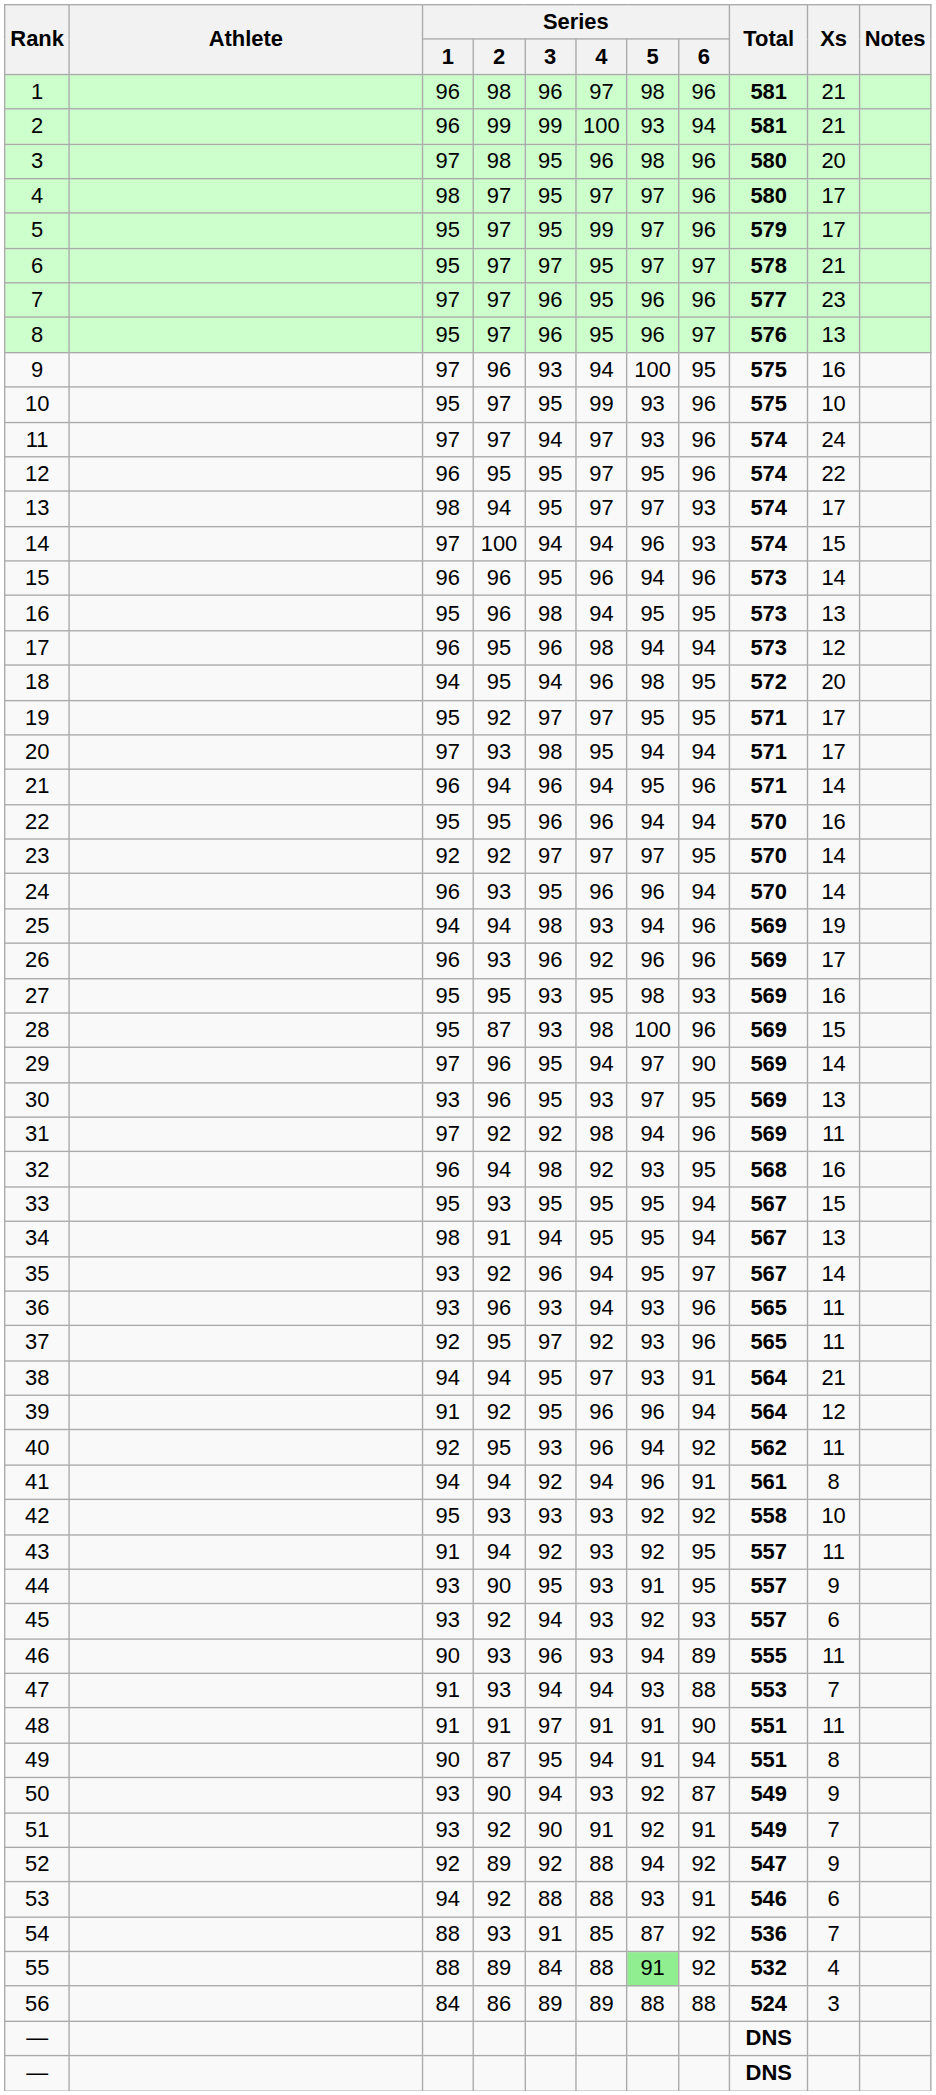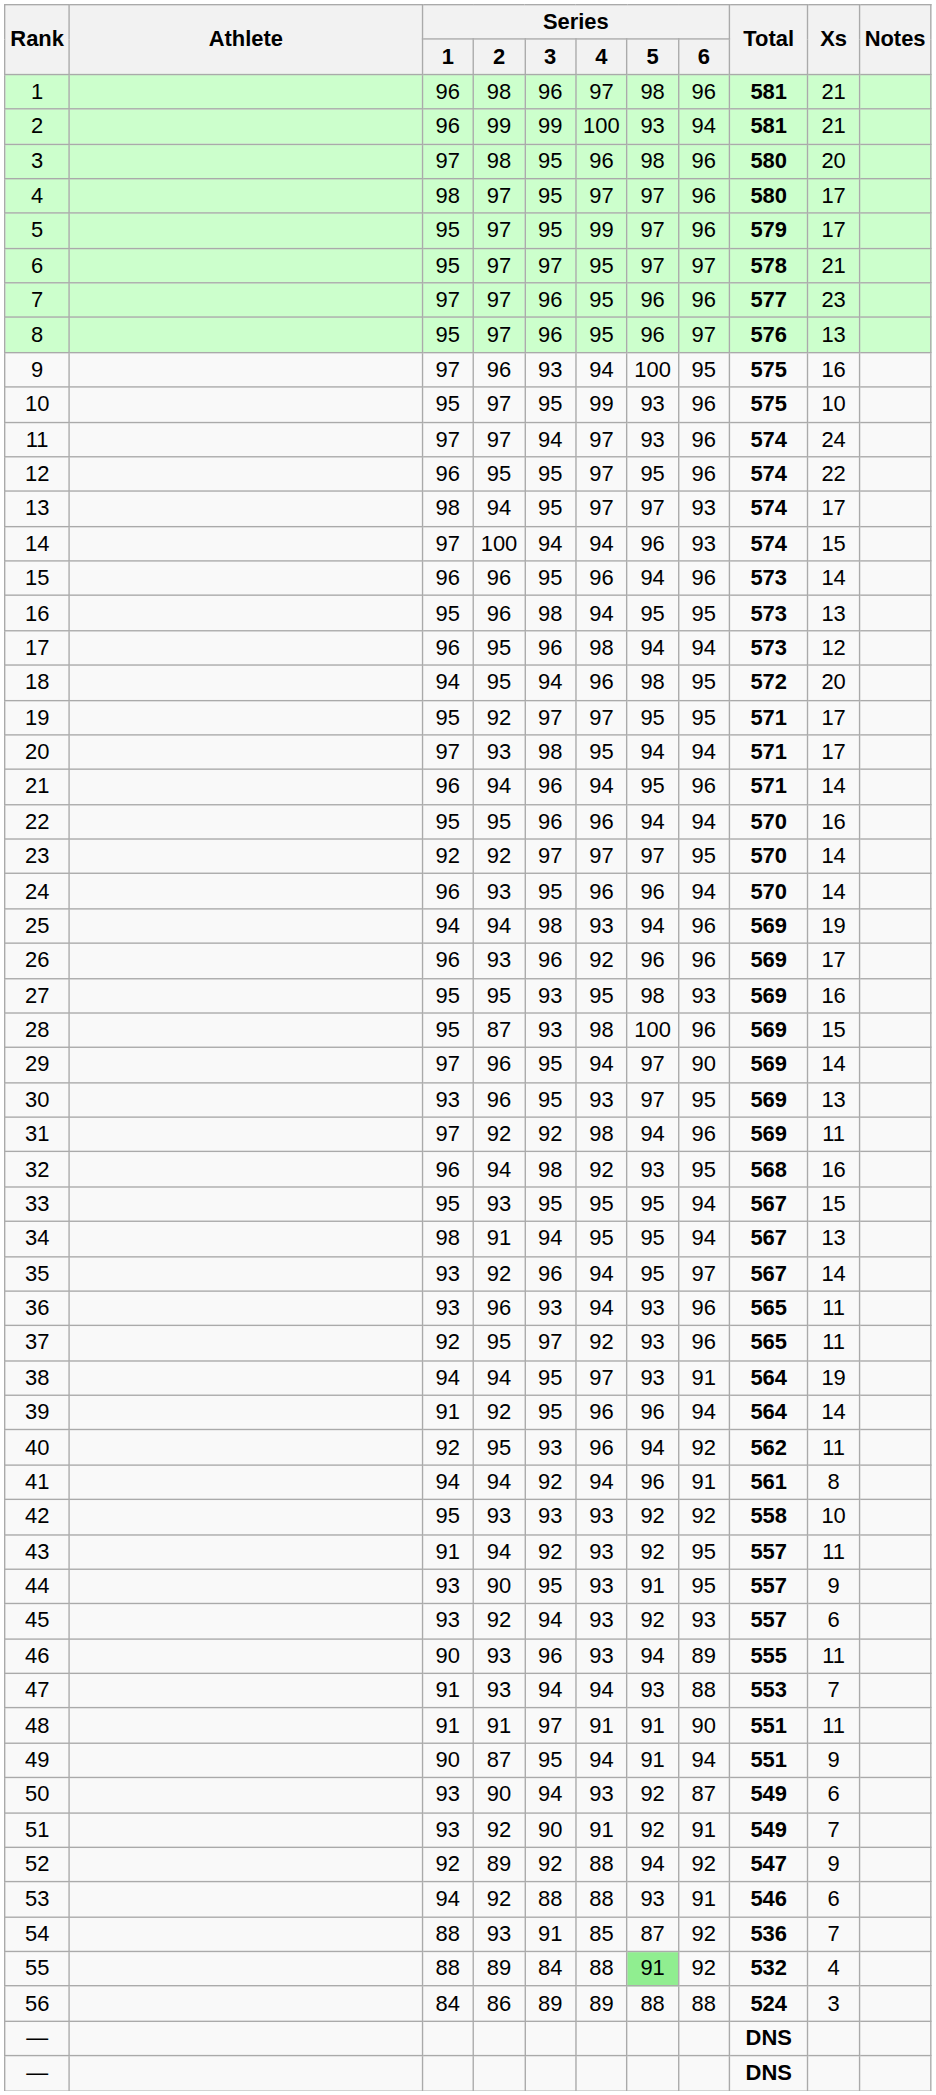38 | Xs: 21 -> 19
39 | Xs: 12 -> 14
49 | Xs: 8 -> 9
50 | Xs: 9 -> 6
